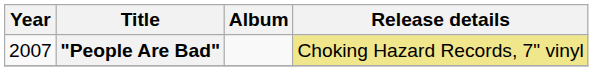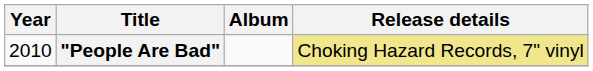"People Are Bad" | Year: 2007 -> 2010
